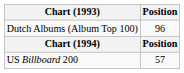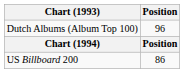US Billboard 200 | Position: 57 -> 86
